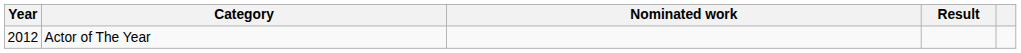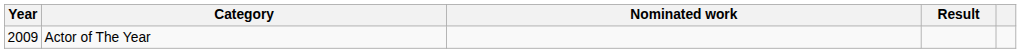Actor of The Year | Year: 2012 -> 2009
